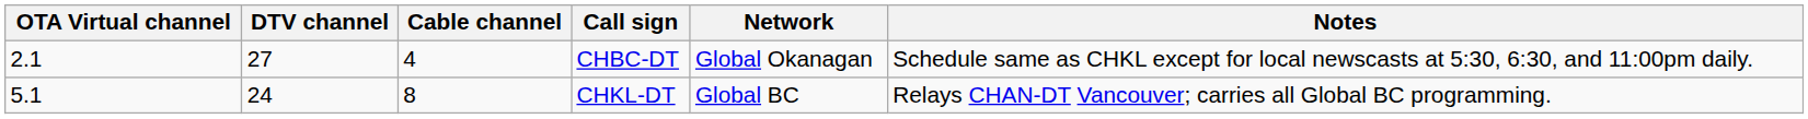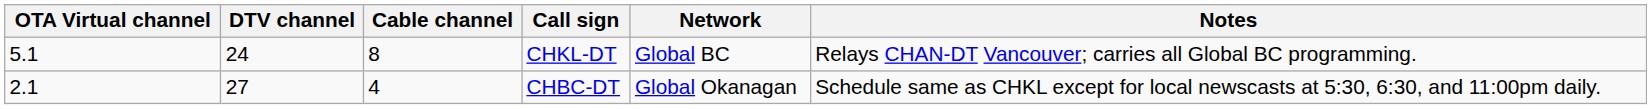rows swapped: CHBC-DT <-> CHKL-DT
